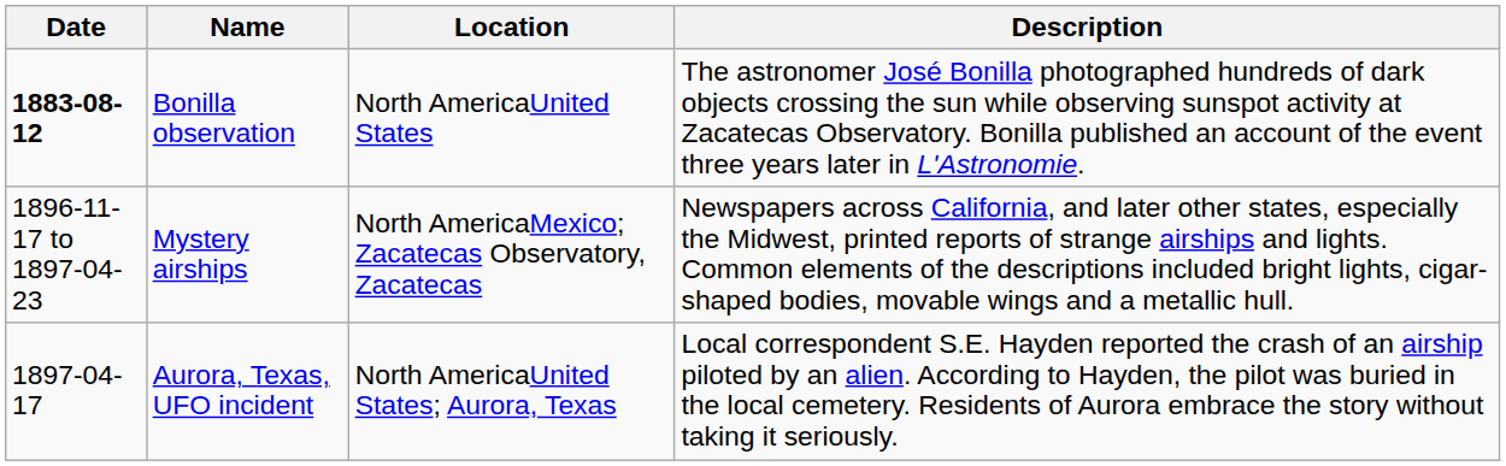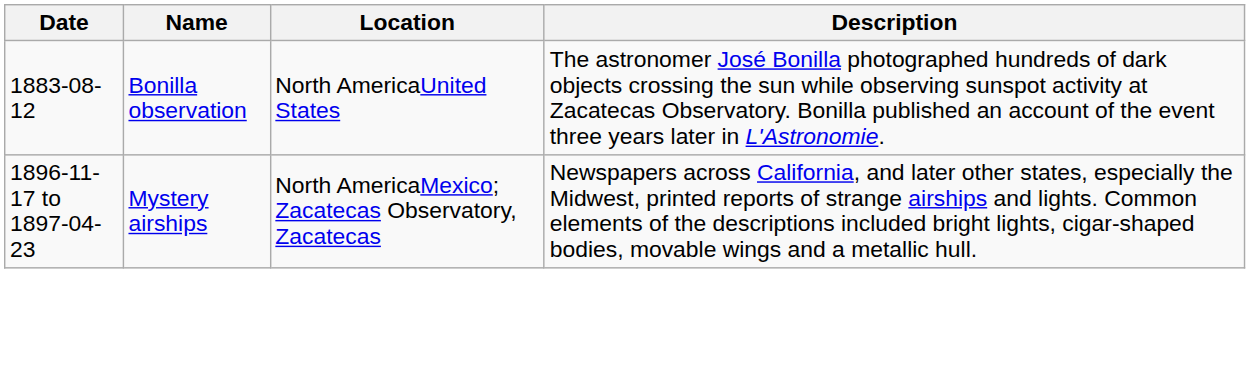Bonilla observation | Date: bold -> normal
- row: 1897-04-17 | Aurora, Texas, UFO incident | North AmericaUnited States; Aurora, Texas | Local correspondent S.E. Hayden reported the crash of an airship piloted by an alien. According to Hayden, the pilot was buried in the local cemetery. Residents of Aurora embrace the story without taking it seriously.
